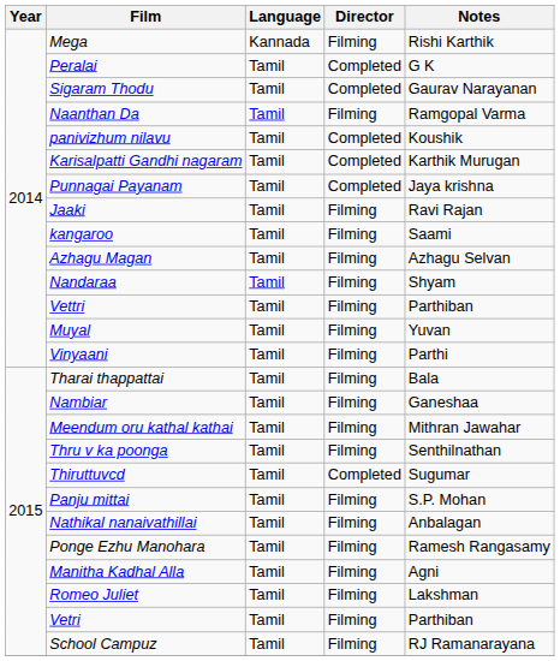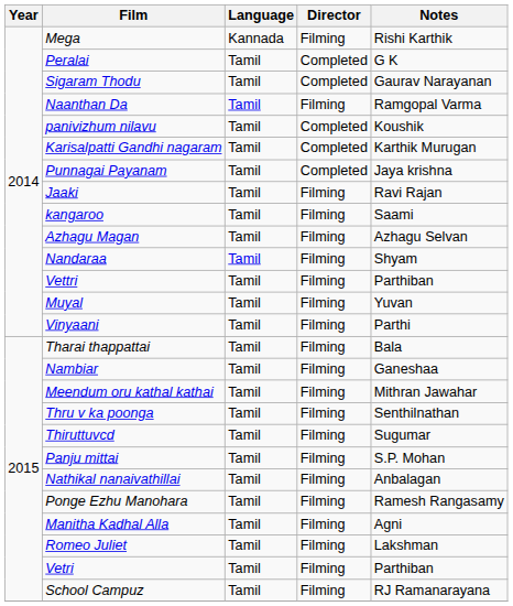Thiruttuvcd | Director: Completed -> Filming
